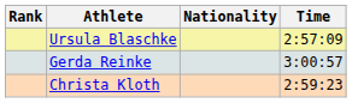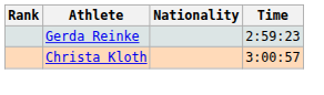- row: Ursula Blaschke | 2:57:09
Gerda Reinke | Time: 3:00:57 -> 2:59:23
Christa Kloth | Time: 2:59:23 -> 3:00:57
